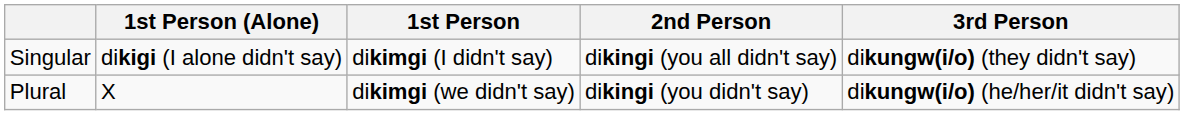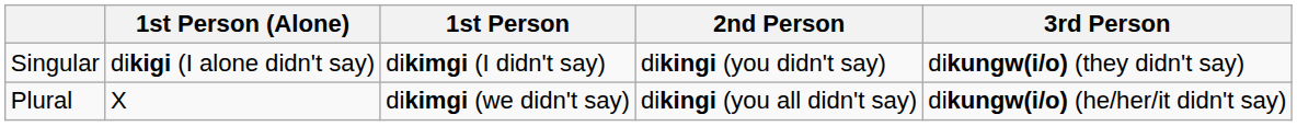Singular | 2nd Person: dikingi (you all didn't say) -> dikingi (you didn't say)
Plural | 2nd Person: dikingi (you didn't say) -> dikingi (you all didn't say)
